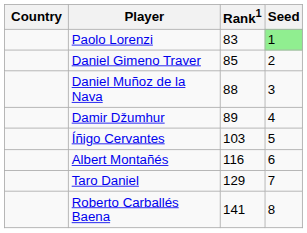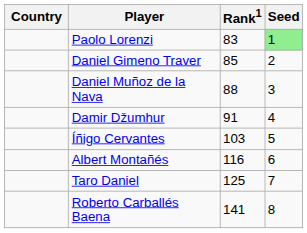Damir Džumhur | Rank1: 89 -> 91
Taro Daniel | Rank1: 129 -> 125
